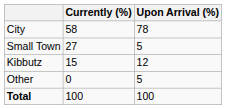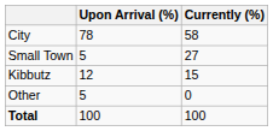columns swapped: Upon Arrival (%) <-> Currently (%)
